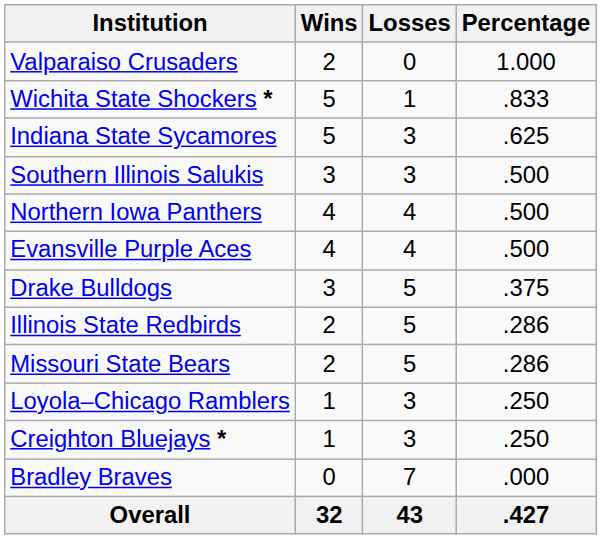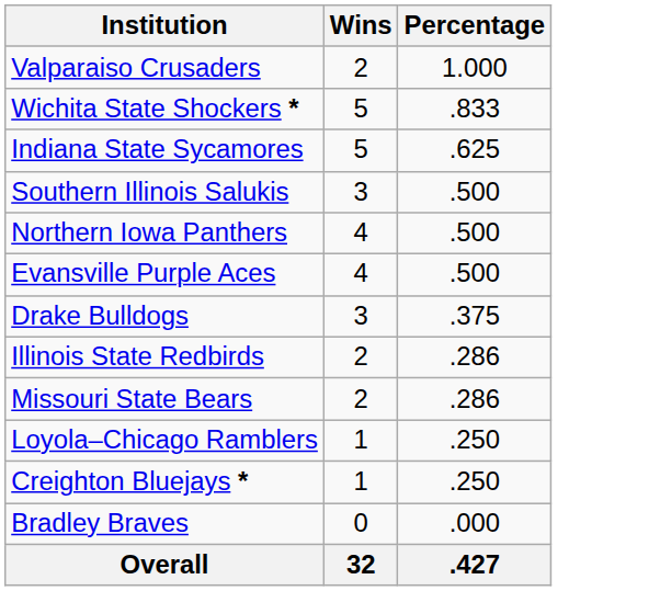- column: Losses | 0 | 1 | 3 | 3 | 4 | 4 | 5 | 5 | 5 | 3 | 3 | 7 | 43
